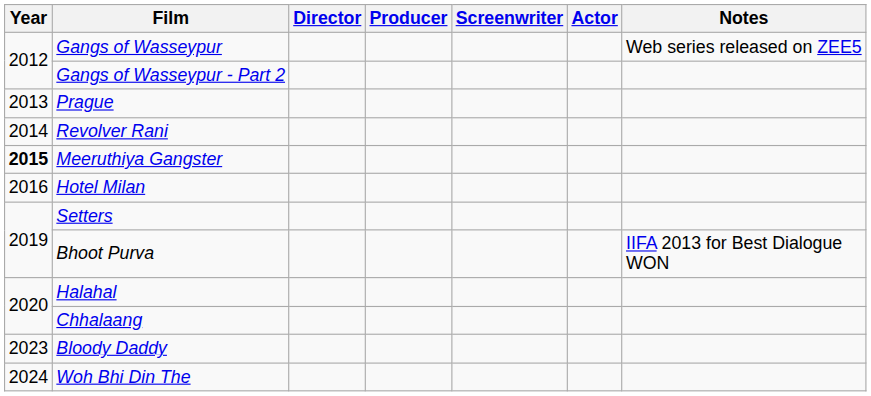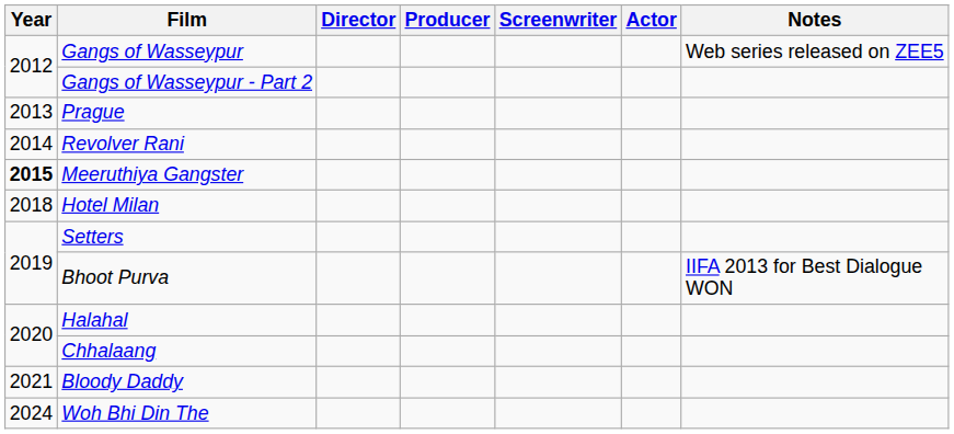Hotel Milan | Year: 2016 -> 2018
Bloody Daddy | Year: 2023 -> 2021
